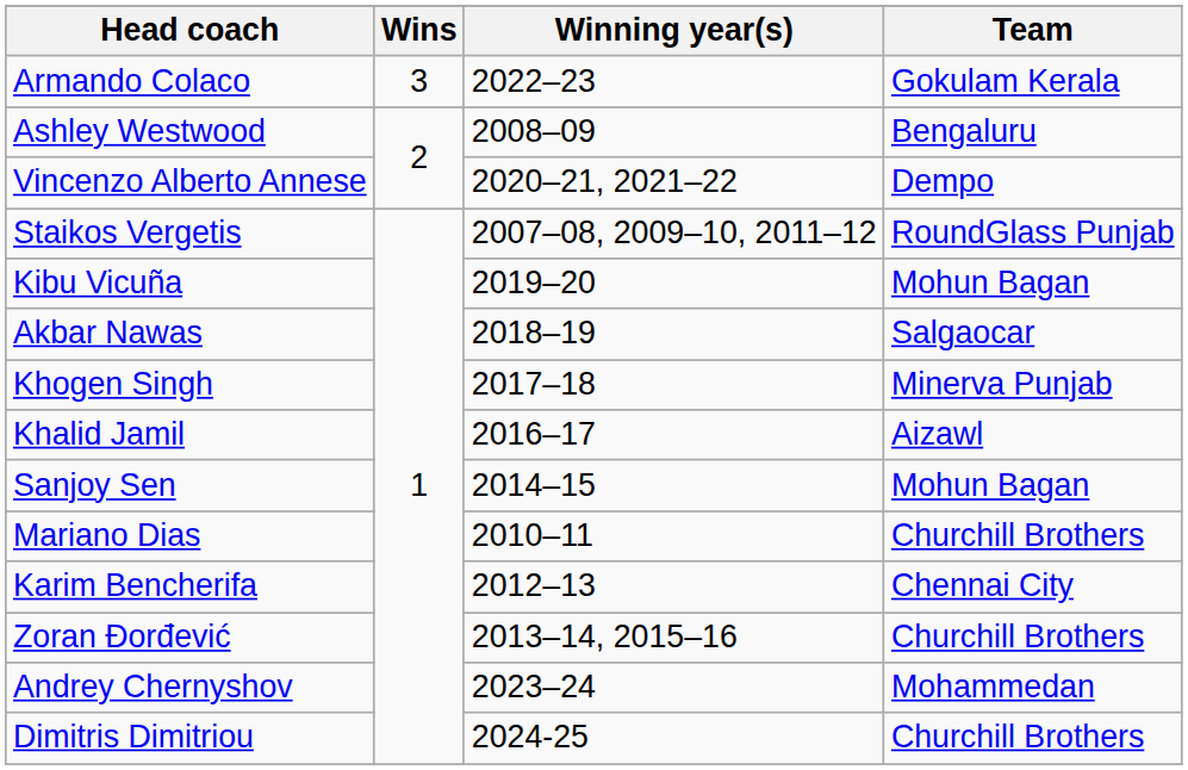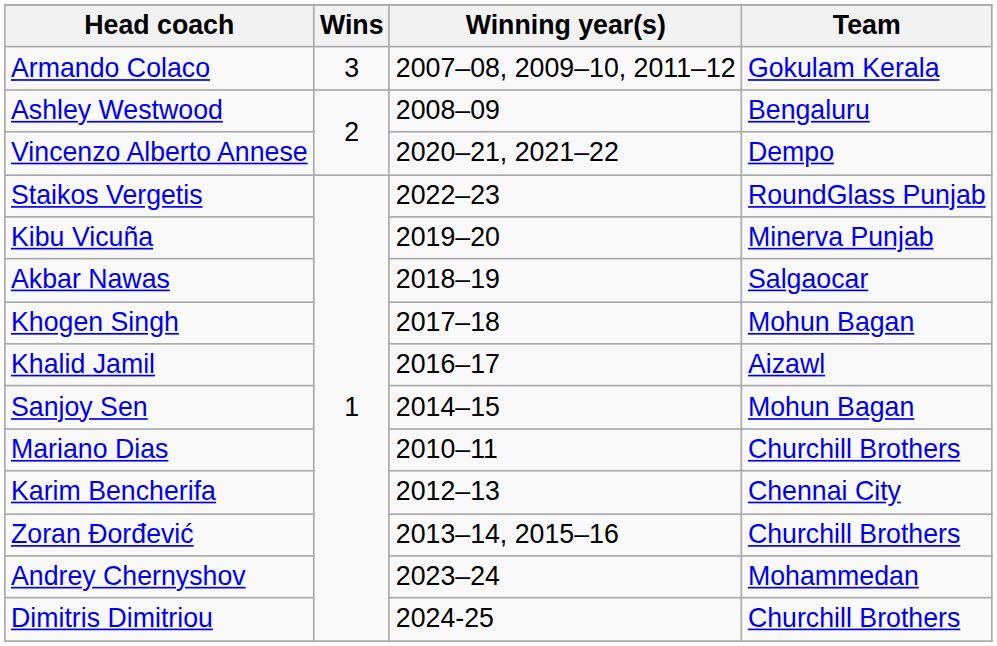Armando Colaco | Winning year(s): 2022–23 -> 2007–08, 2009–10, 2011–12
Staikos Vergetis | Winning year(s): 2007–08, 2009–10, 2011–12 -> 2022–23
Kibu Vicuña | Team: Mohun Bagan -> Minerva Punjab
Khogen Singh | Team: Minerva Punjab -> Mohun Bagan
